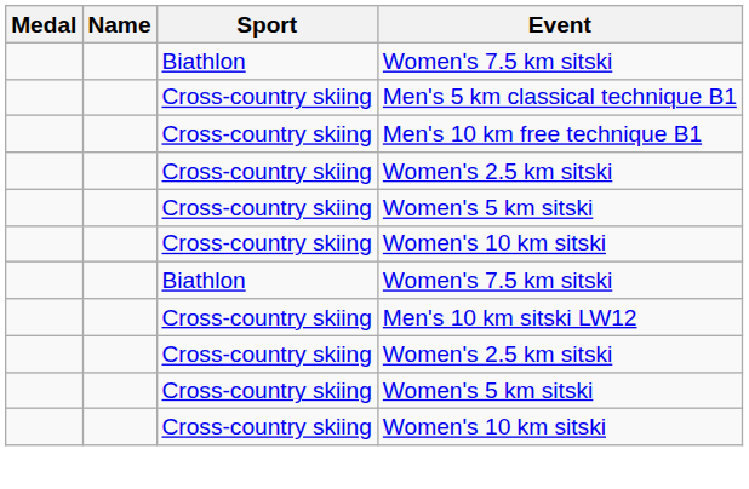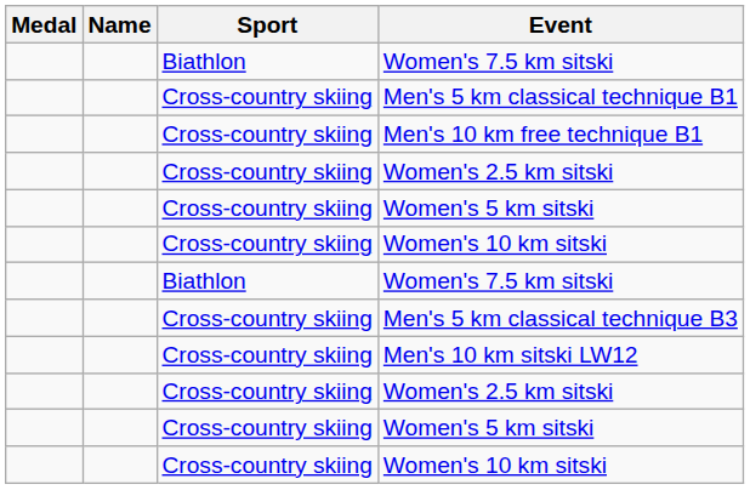+ row: Cross-country skiing | Men's 5 km classical technique B3
